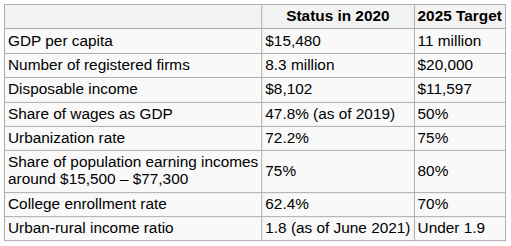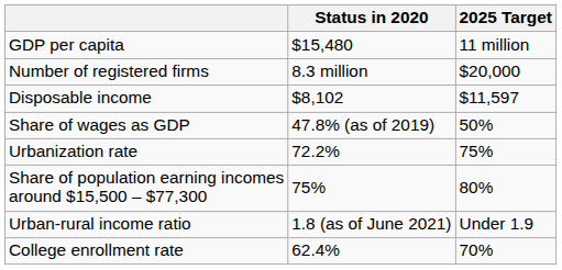rows swapped: College enrollment rate <-> Urban-rural income ratio
